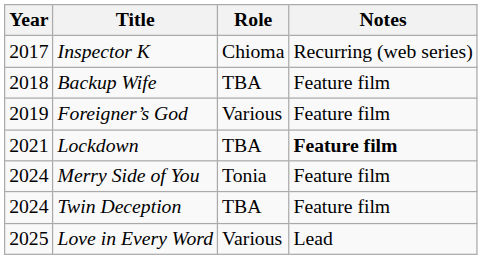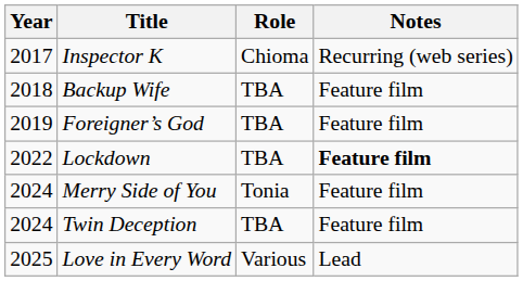Foreigner’s God | Role: Various -> TBA
Lockdown | Year: 2021 -> 2022
